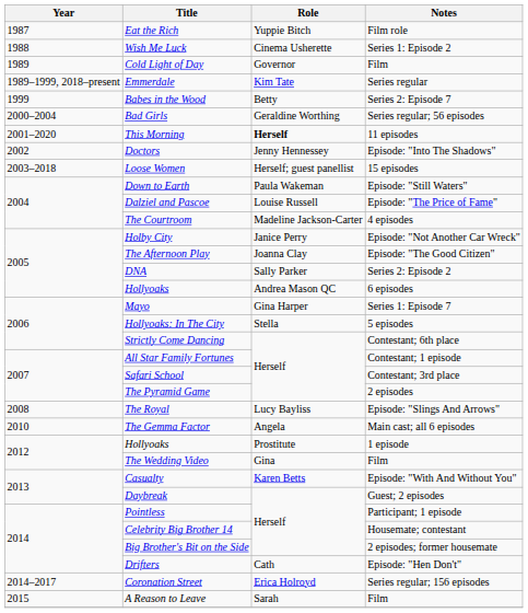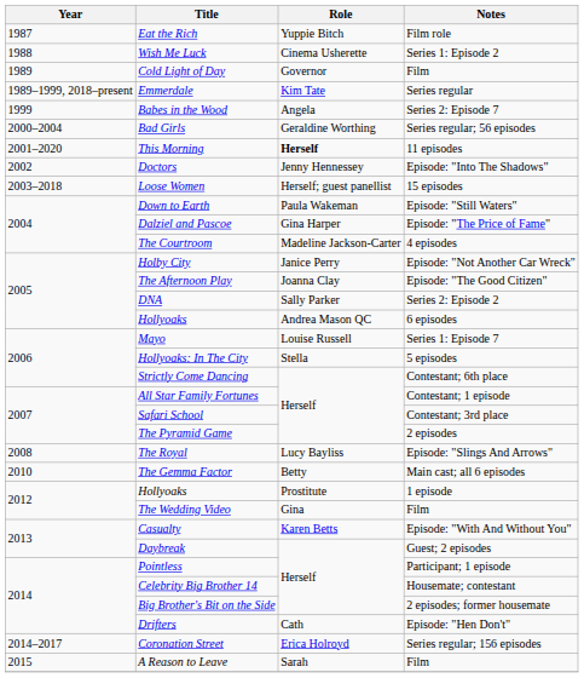Babes in the Wood | Role: Betty -> Angela
Dalziel and Pascoe | Role: Louise Russell -> Gina Harper
Mayo | Role: Gina Harper -> Louise Russell
The Gemma Factor | Role: Angela -> Betty
